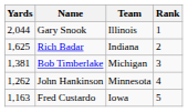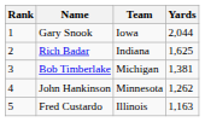columns swapped: Rank <-> Yards
Gary Snook | Team: Illinois -> Iowa
Fred Custardo | Team: Iowa -> Illinois
